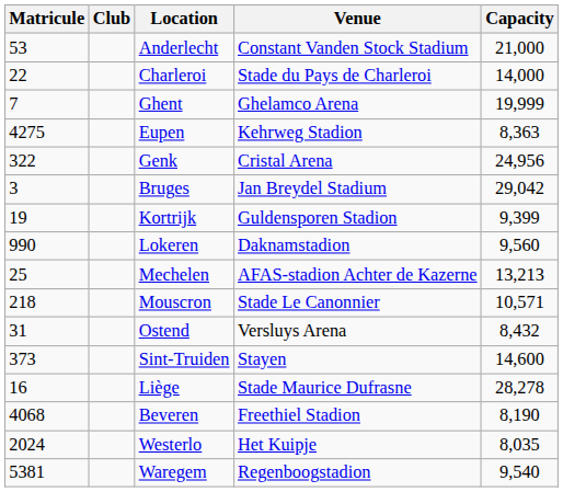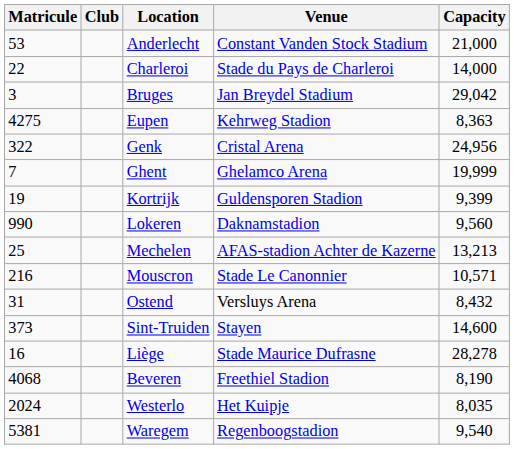rows swapped: Bruges <-> Ghent
Mouscron | Matricule: 218 -> 216
